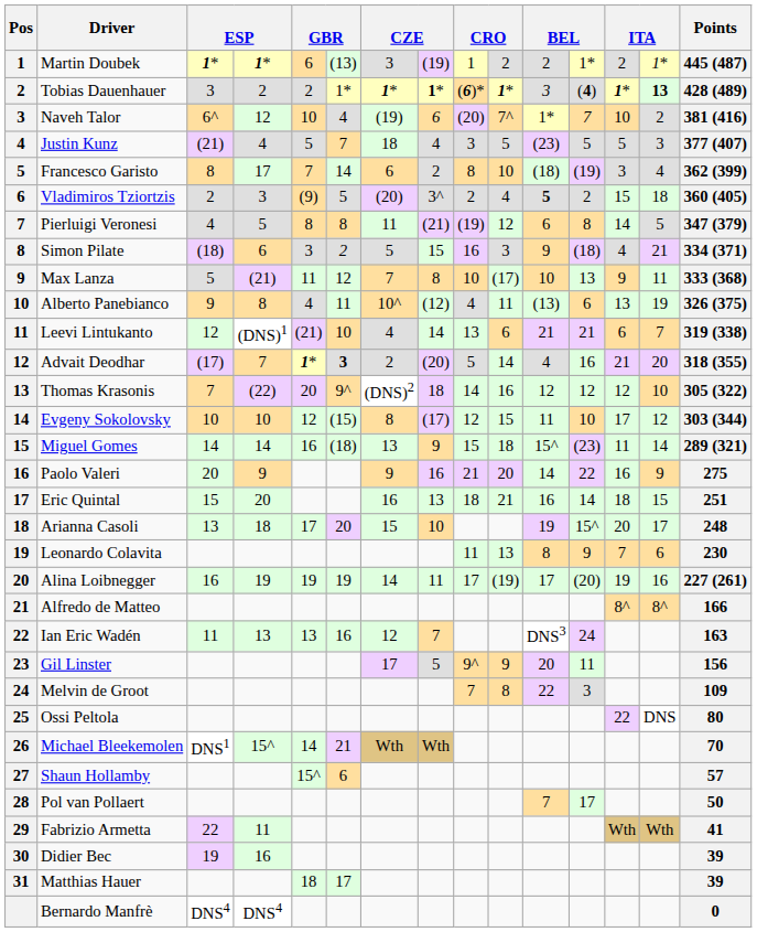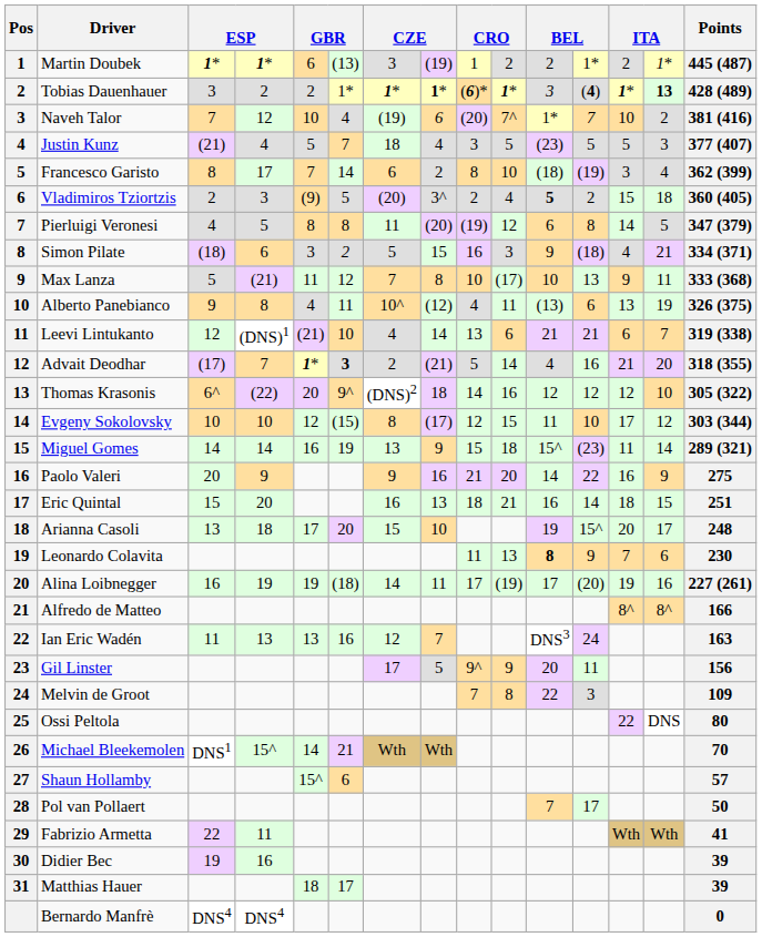Naveh Talor | column 3: 6^ -> 7
Pierluigi Veronesi | column 8: (21) -> (20)
Advait Deodhar | column 8: (20) -> (21)
Thomas Krasonis | column 3: 7 -> 6^
Miguel Gomes | column 6: (18) -> 19
Leonardo Colavita | column 11: normal -> bold
Alina Loibnegger | column 6: 19 -> (18)
